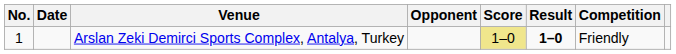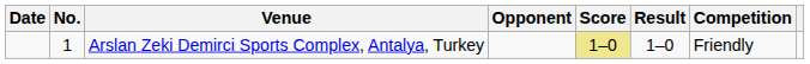columns swapped: No. <-> Date
Arslan Zeki Demirci Sports Complex, Antalya, Turkey | Result: bold -> normal
